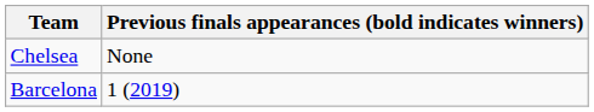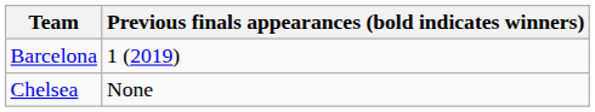rows swapped: Chelsea <-> Barcelona
